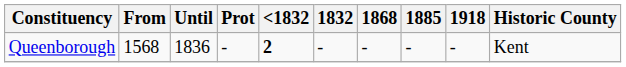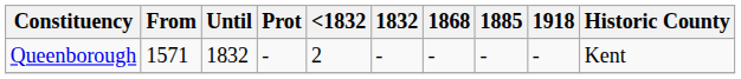Queenborough | From: 1568 -> 1571
Queenborough | Until: 1836 -> 1832
Queenborough | <1832: bold -> normal
